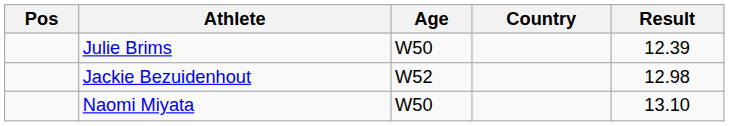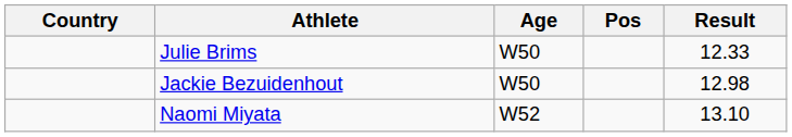columns swapped: Pos <-> Country
Julie Brims | Result: 12.39 -> 12.33
Jackie Bezuidenhout | Age: W52 -> W50
Naomi Miyata | Age: W50 -> W52
